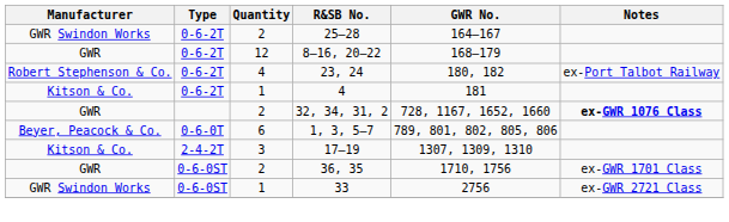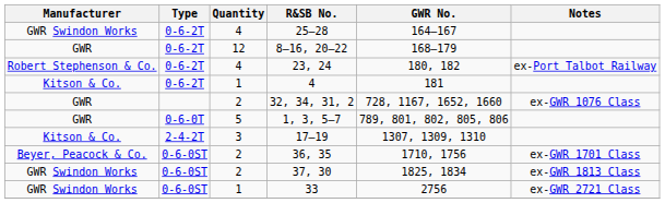25–28 | Quantity: 2 -> 4
32, 34, 31, 2 | Notes: bold -> normal
1, 3, 5–7 | Manufacturer: Beyer, Peacock & Co. -> GWR
1, 3, 5–7 | Quantity: 6 -> 5
36, 35 | Manufacturer: GWR -> Beyer, Peacock & Co.
+ row: GWR Swindon Works | 0-6-0ST | 2 | 37, 30 | 1825, 1834 | ex-GWR 1813 Class
